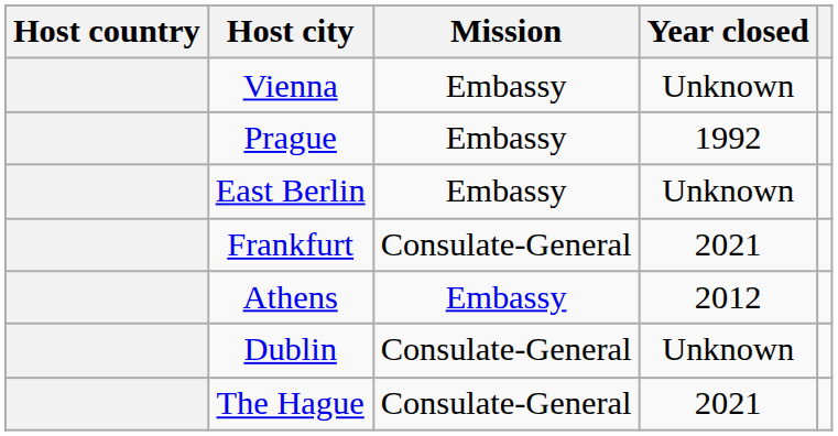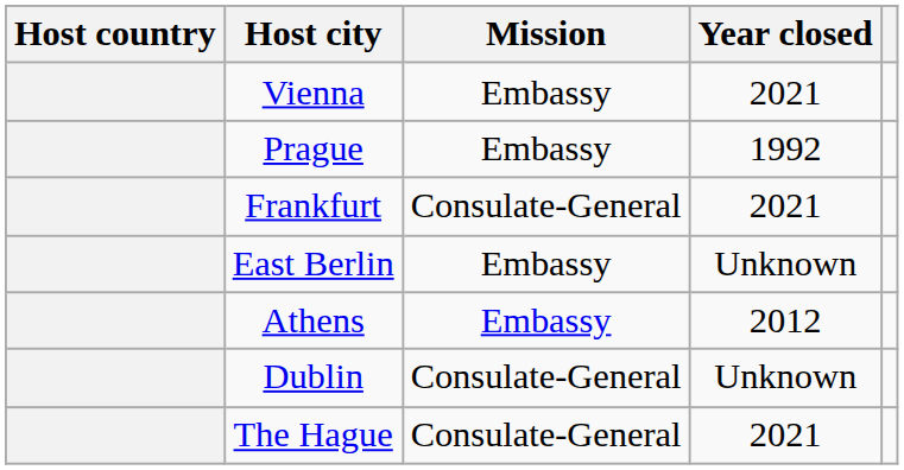Vienna | Year closed: Unknown -> 2021
rows swapped: East Berlin <-> Frankfurt
